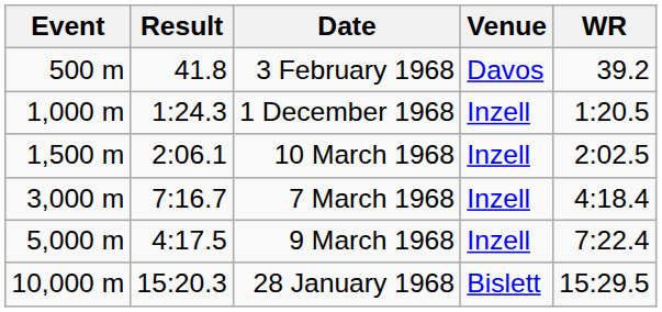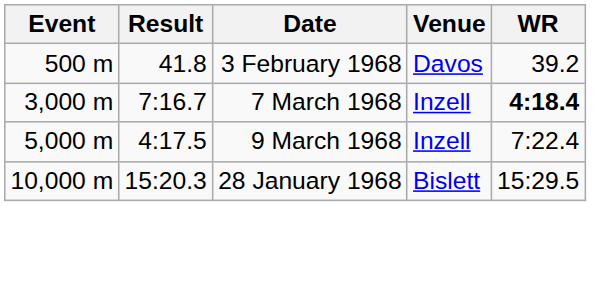- row: 1,000 m | 1:24.3 | 1 December 1968 | Inzell | 1:20.5
- row: 1,500 m | 2:06.1 | 10 March 1968 | Inzell | 2:02.5
7 March 1968 | WR: normal -> bold
